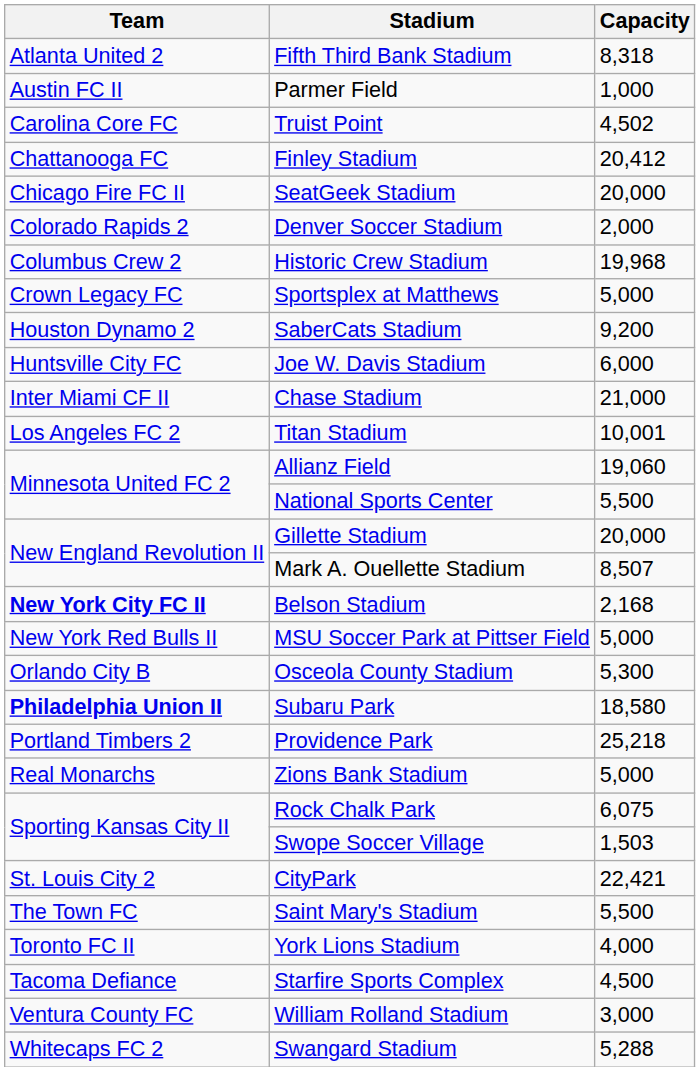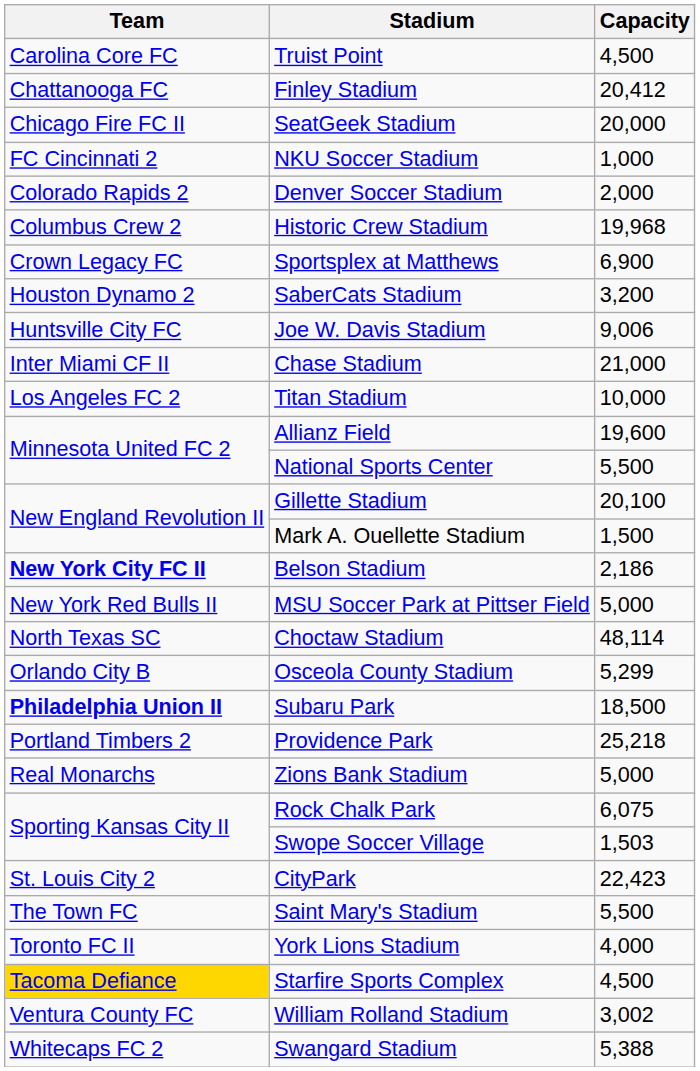- row: Atlanta United 2 | Fifth Third Bank Stadium | 8,318
- row: Austin FC II | Parmer Field | 1,000
Truist Point | Capacity: 4,502 -> 4,500
+ row: FC Cincinnati 2 | NKU Soccer Stadium | 1,000
Sportsplex at Matthews | Capacity: 5,000 -> 6,900
SaberCats Stadium | Capacity: 9,200 -> 3,200
Joe W. Davis Stadium | Capacity: 6,000 -> 9,006
Titan Stadium | Capacity: 10,001 -> 10,000
Allianz Field | Capacity: 19,060 -> 19,600
Gillette Stadium | Capacity: 20,000 -> 20,100
Mark A. Ouellette Stadium | Capacity: 8,507 -> 1,500
Belson Stadium | Capacity: 2,168 -> 2,186
+ row: North Texas SC | Choctaw Stadium | 48,114
Osceola County Stadium | Capacity: 5,300 -> 5,299
Subaru Park | Capacity: 18,580 -> 18,500
CityPark | Capacity: 22,421 -> 22,423
Starfire Sports Complex | Team: no background -> gold background
William Rolland Stadium | Capacity: 3,000 -> 3,002
Swangard Stadium | Capacity: 5,288 -> 5,388
